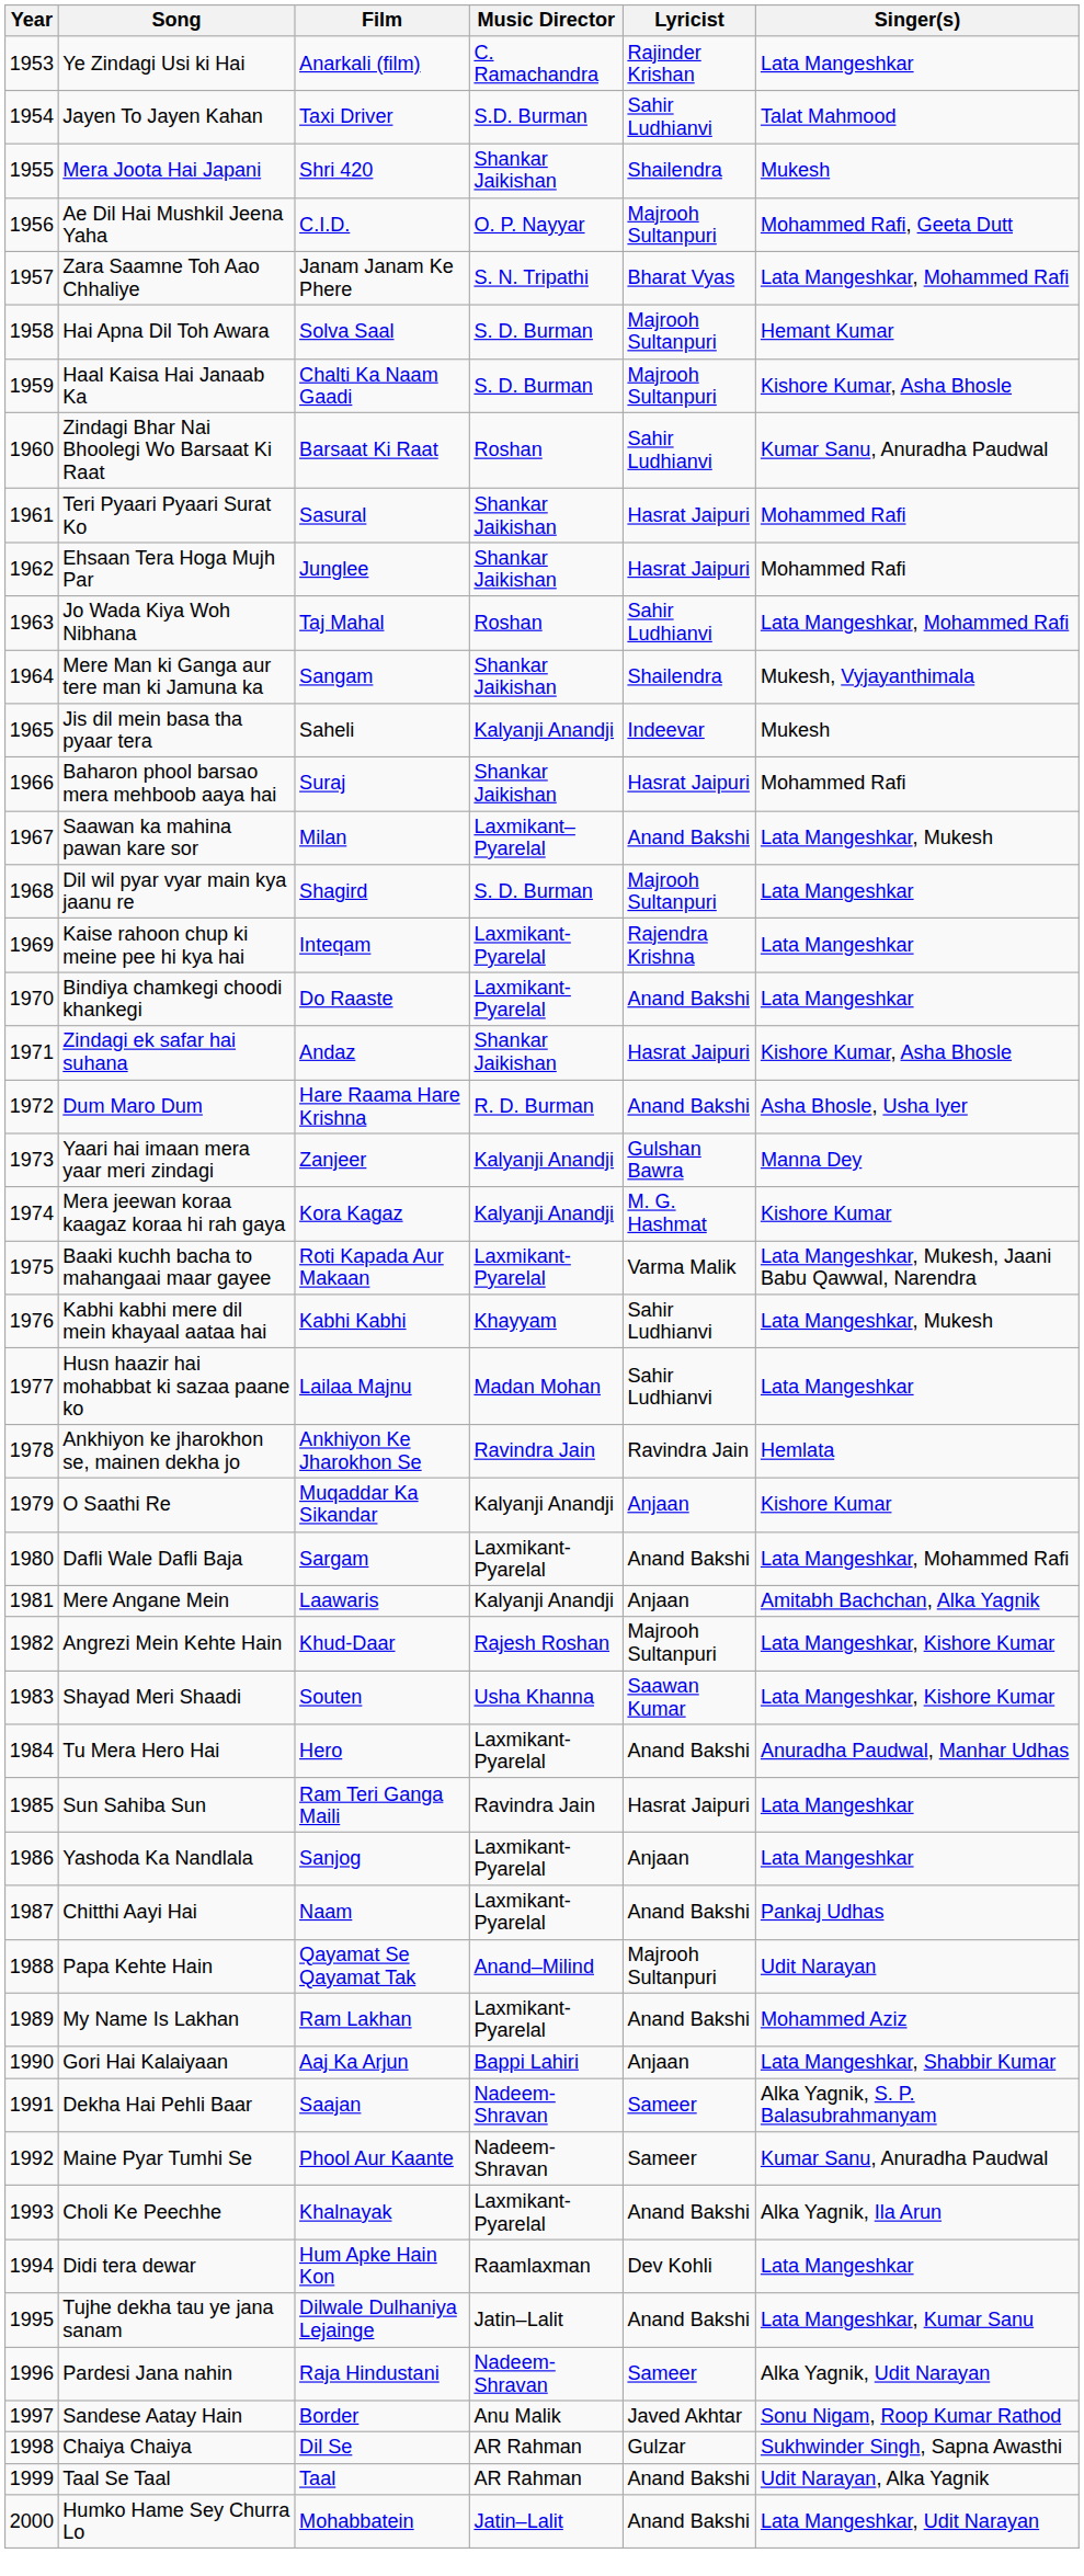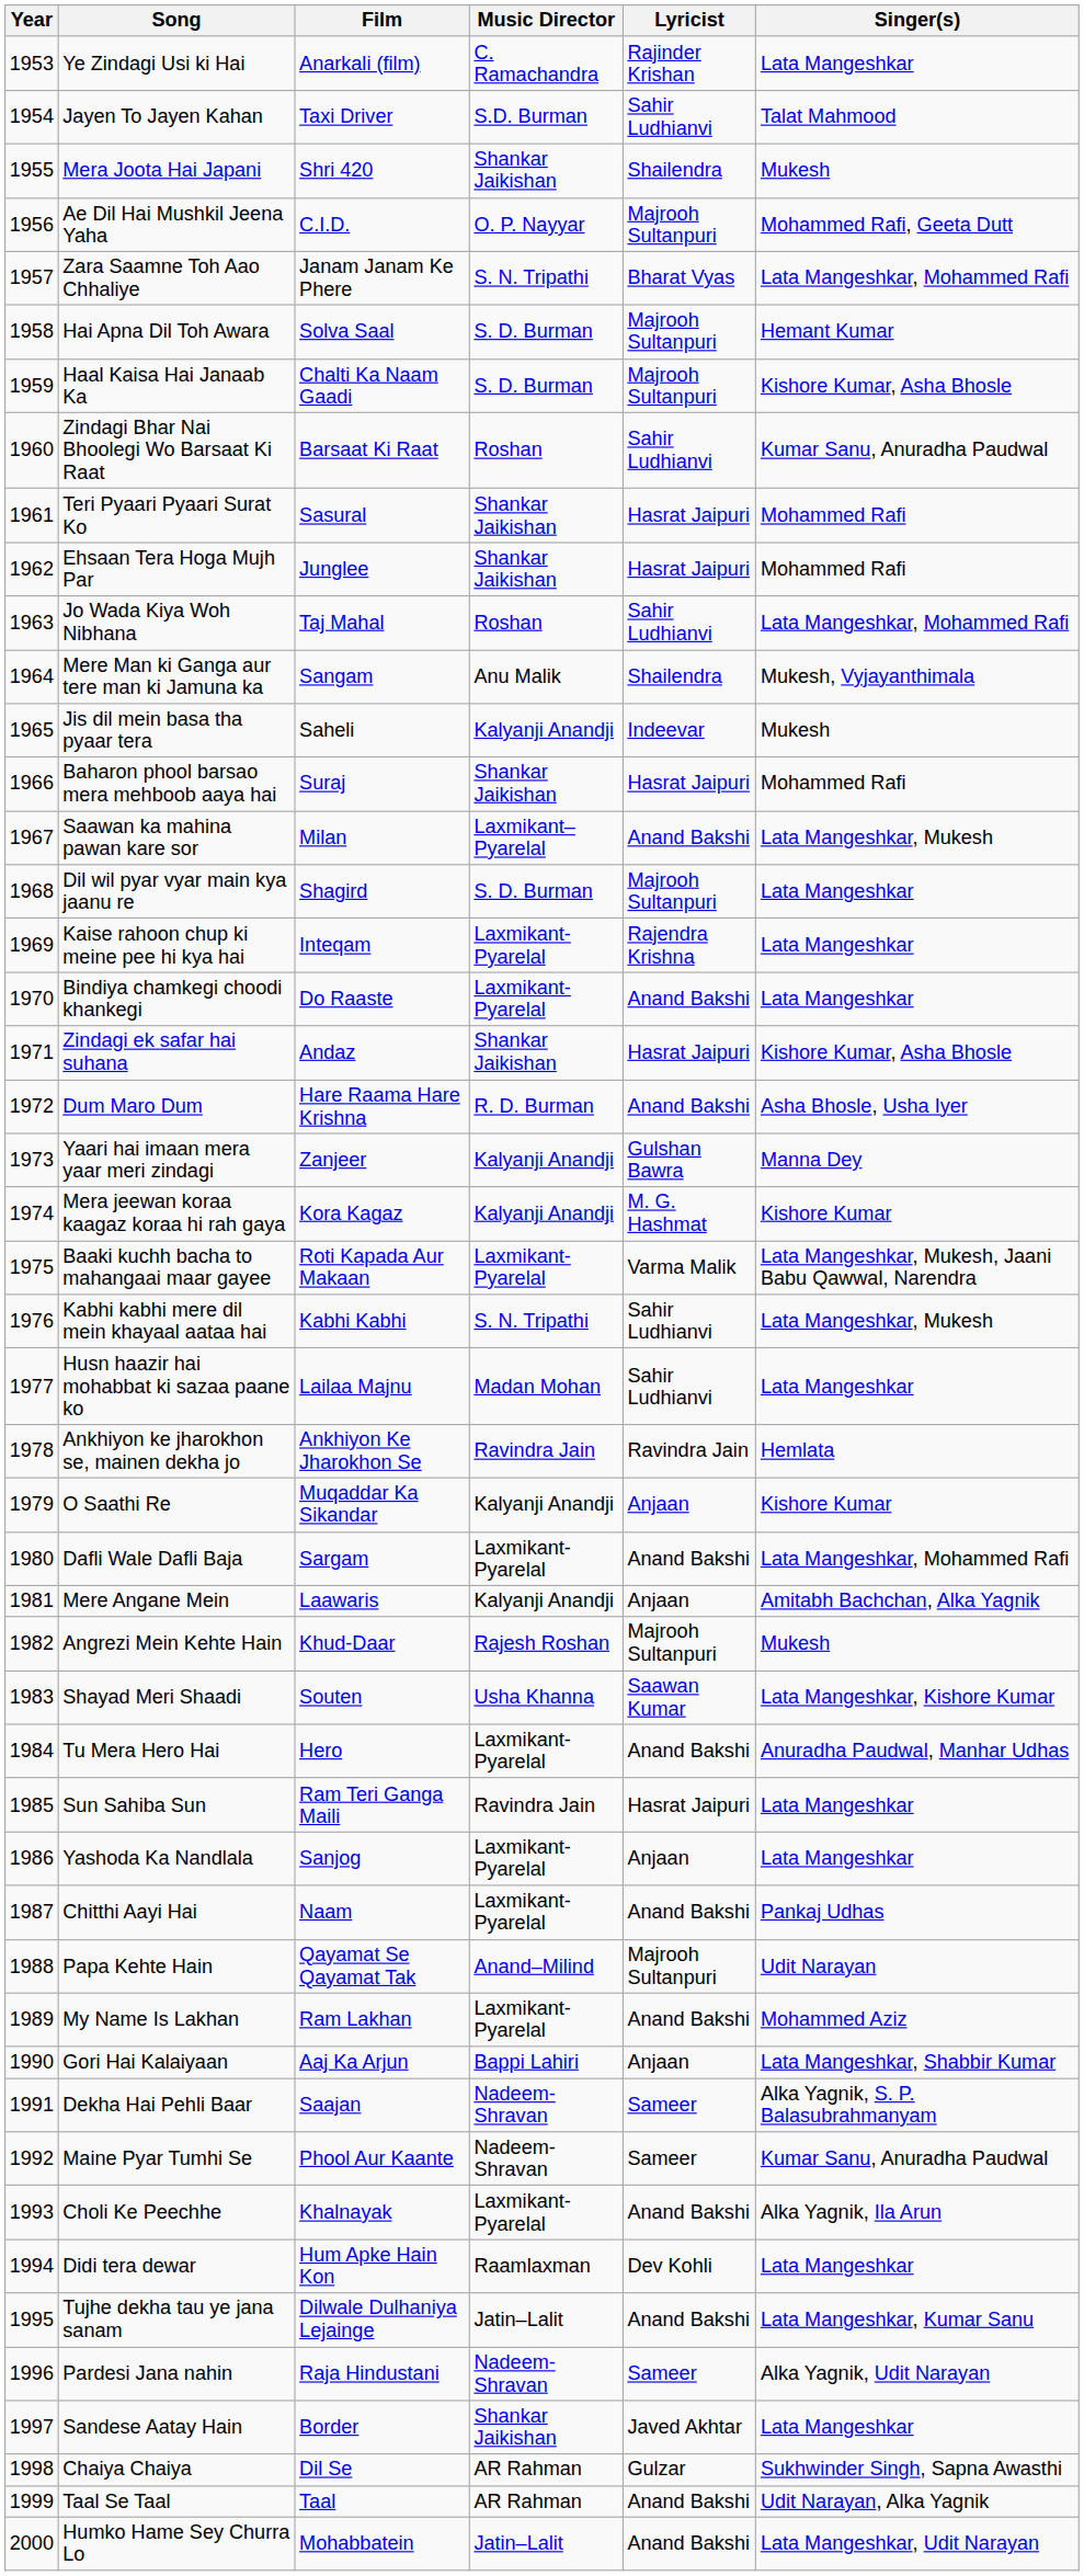Mere Man ki Ganga aur tere man ki Jamuna ka | Music Director: Shankar Jaikishan -> Anu Malik
Kabhi kabhi mere dil mein khayaal aataa hai | Music Director: Khayyam -> S. N. Tripathi
Angrezi Mein Kehte Hain | Singer(s): Lata Mangeshkar, Kishore Kumar -> Mukesh
Sandese Aatay Hain | Music Director: Anu Malik -> Shankar Jaikishan
Sandese Aatay Hain | Singer(s): Sonu Nigam, Roop Kumar Rathod -> Lata Mangeshkar
